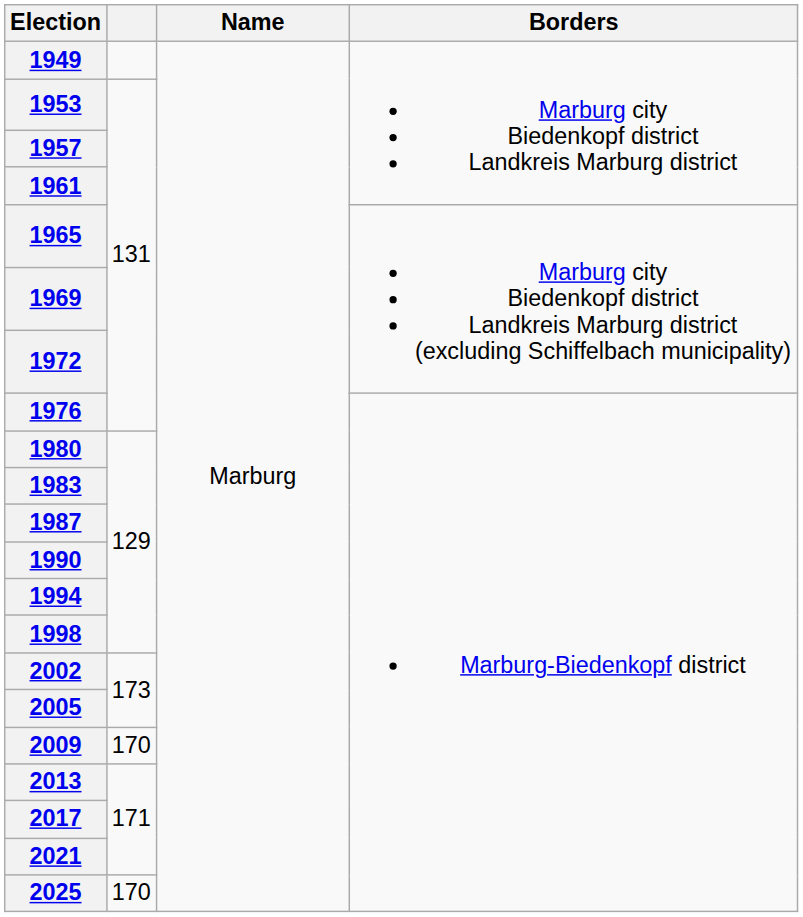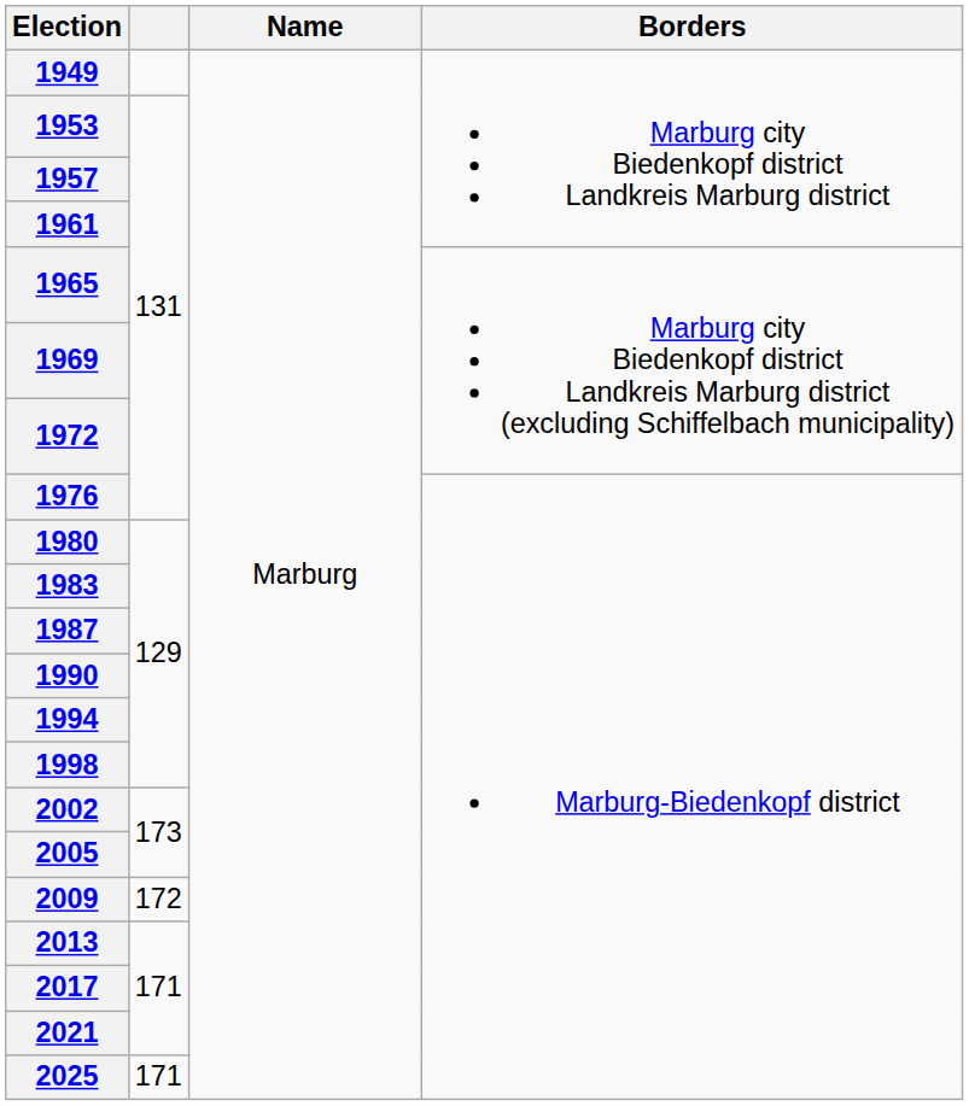2009 | column 2: 170 -> 172
2025 | column 2: 170 -> 171
